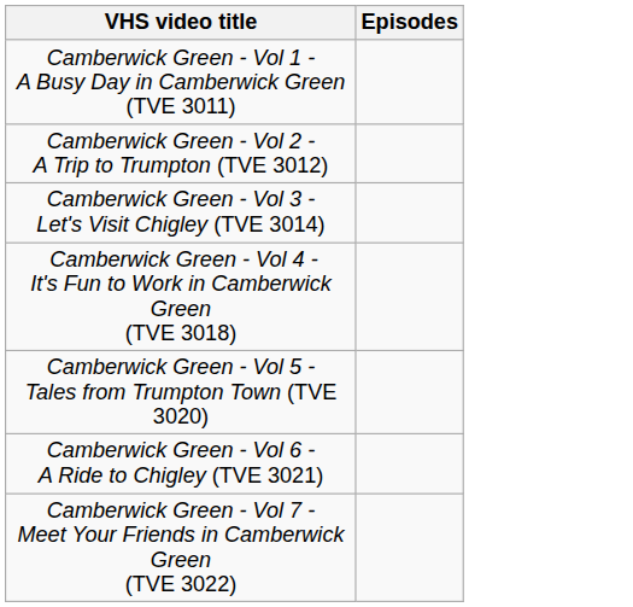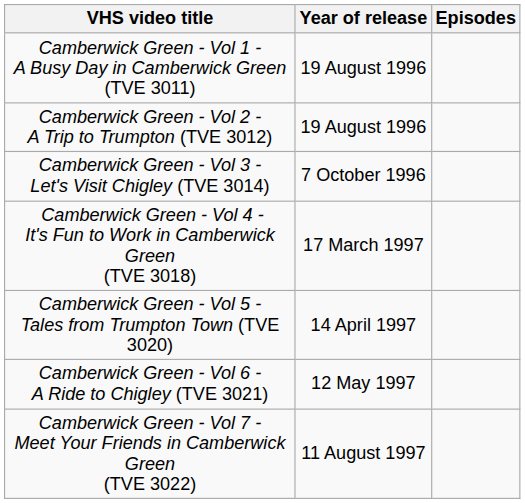+ column: Year of release | 19 August 1996 | 19 August 1996 | 7 October 1996 | 17 March 1997 | 14 April 1997 | 12 May 1997 | 11 August 1997
